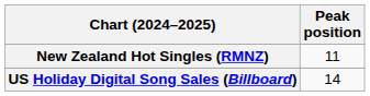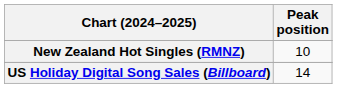New Zealand Hot Singles (RMNZ) | Peak position: 11 -> 10
